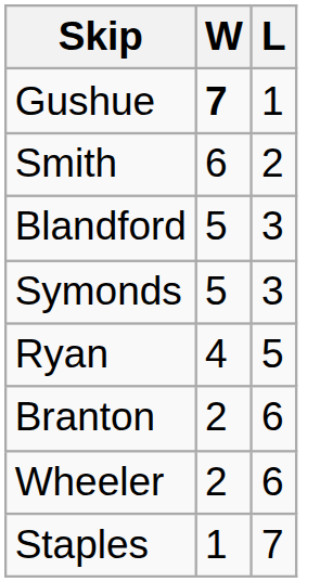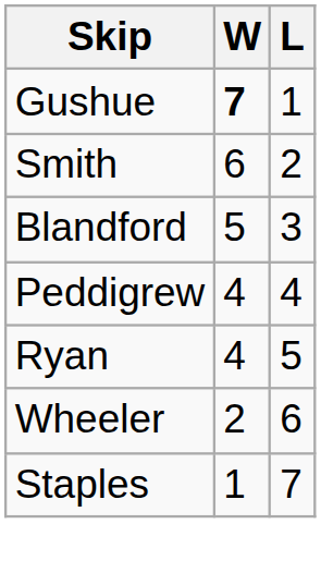- row: Symonds | 5 | 3
+ row: Peddigrew | 4 | 4
- row: Branton | 2 | 6
